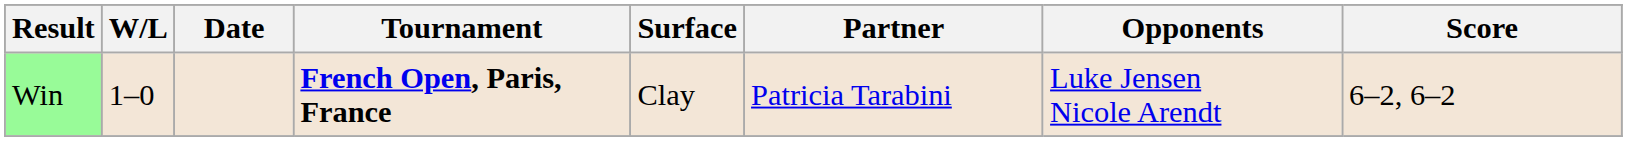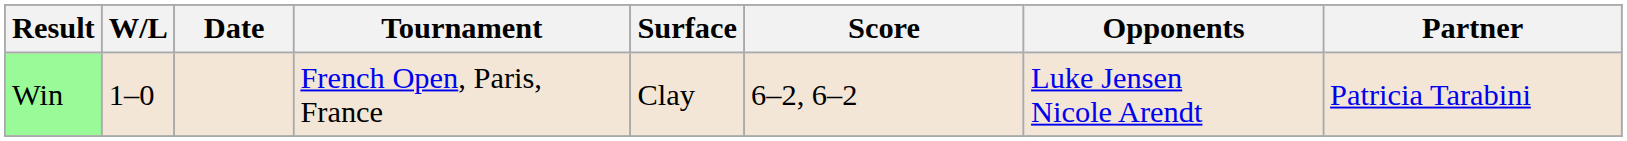columns swapped: Partner <-> Score
Win | Tournament: bold -> normal
